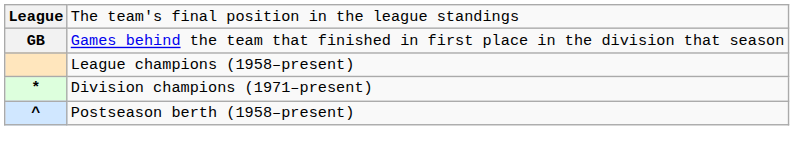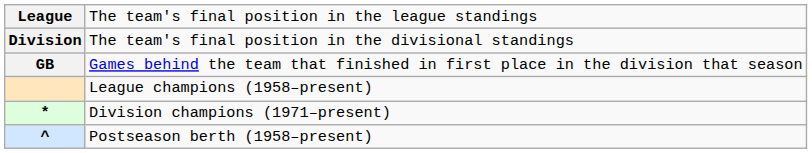+ row: Division | The team's final position in the divisional standings
